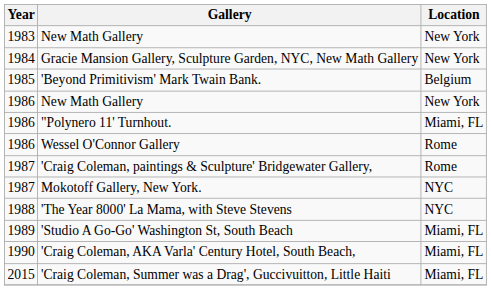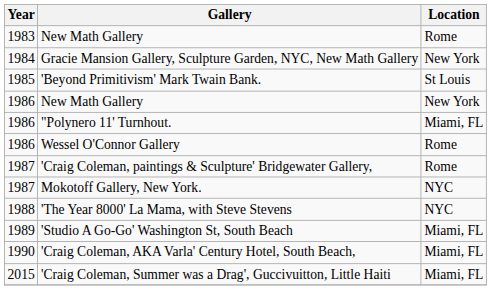1983 / New Math Gallery | Location: New York -> Rome
'Beyond Primitivism' Mark Twain Bank. | Location: Belgium -> St Louis
